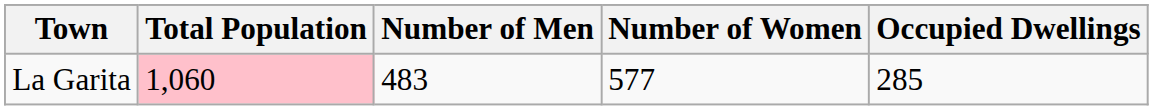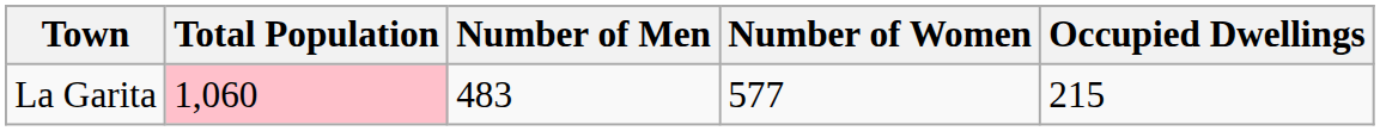La Garita | Occupied Dwellings: 285 -> 215
